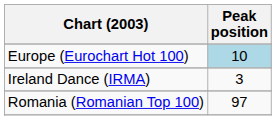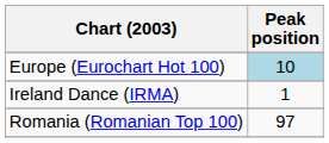Ireland Dance (IRMA) | Peak position: 3 -> 1
